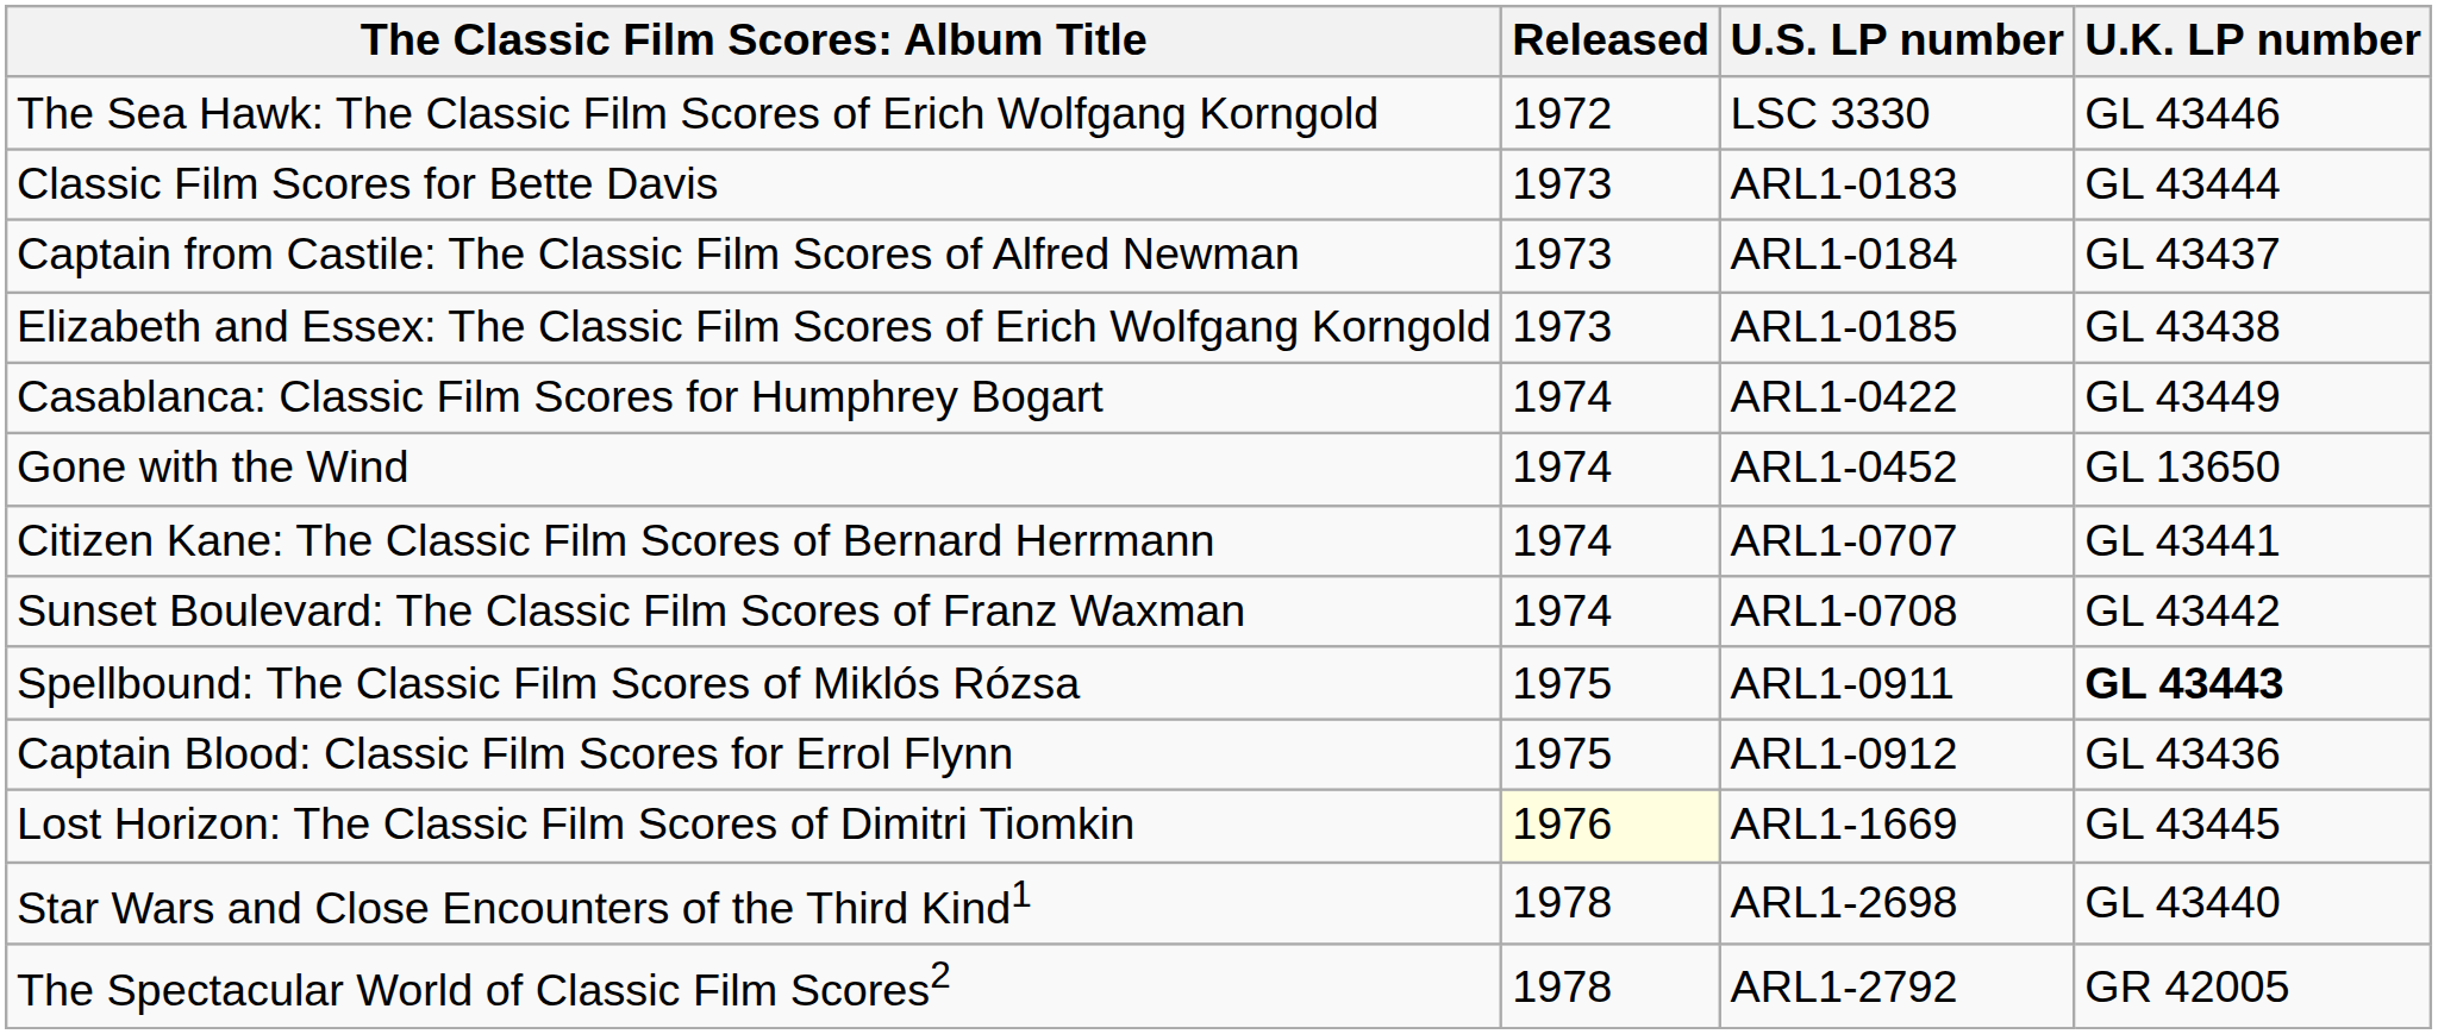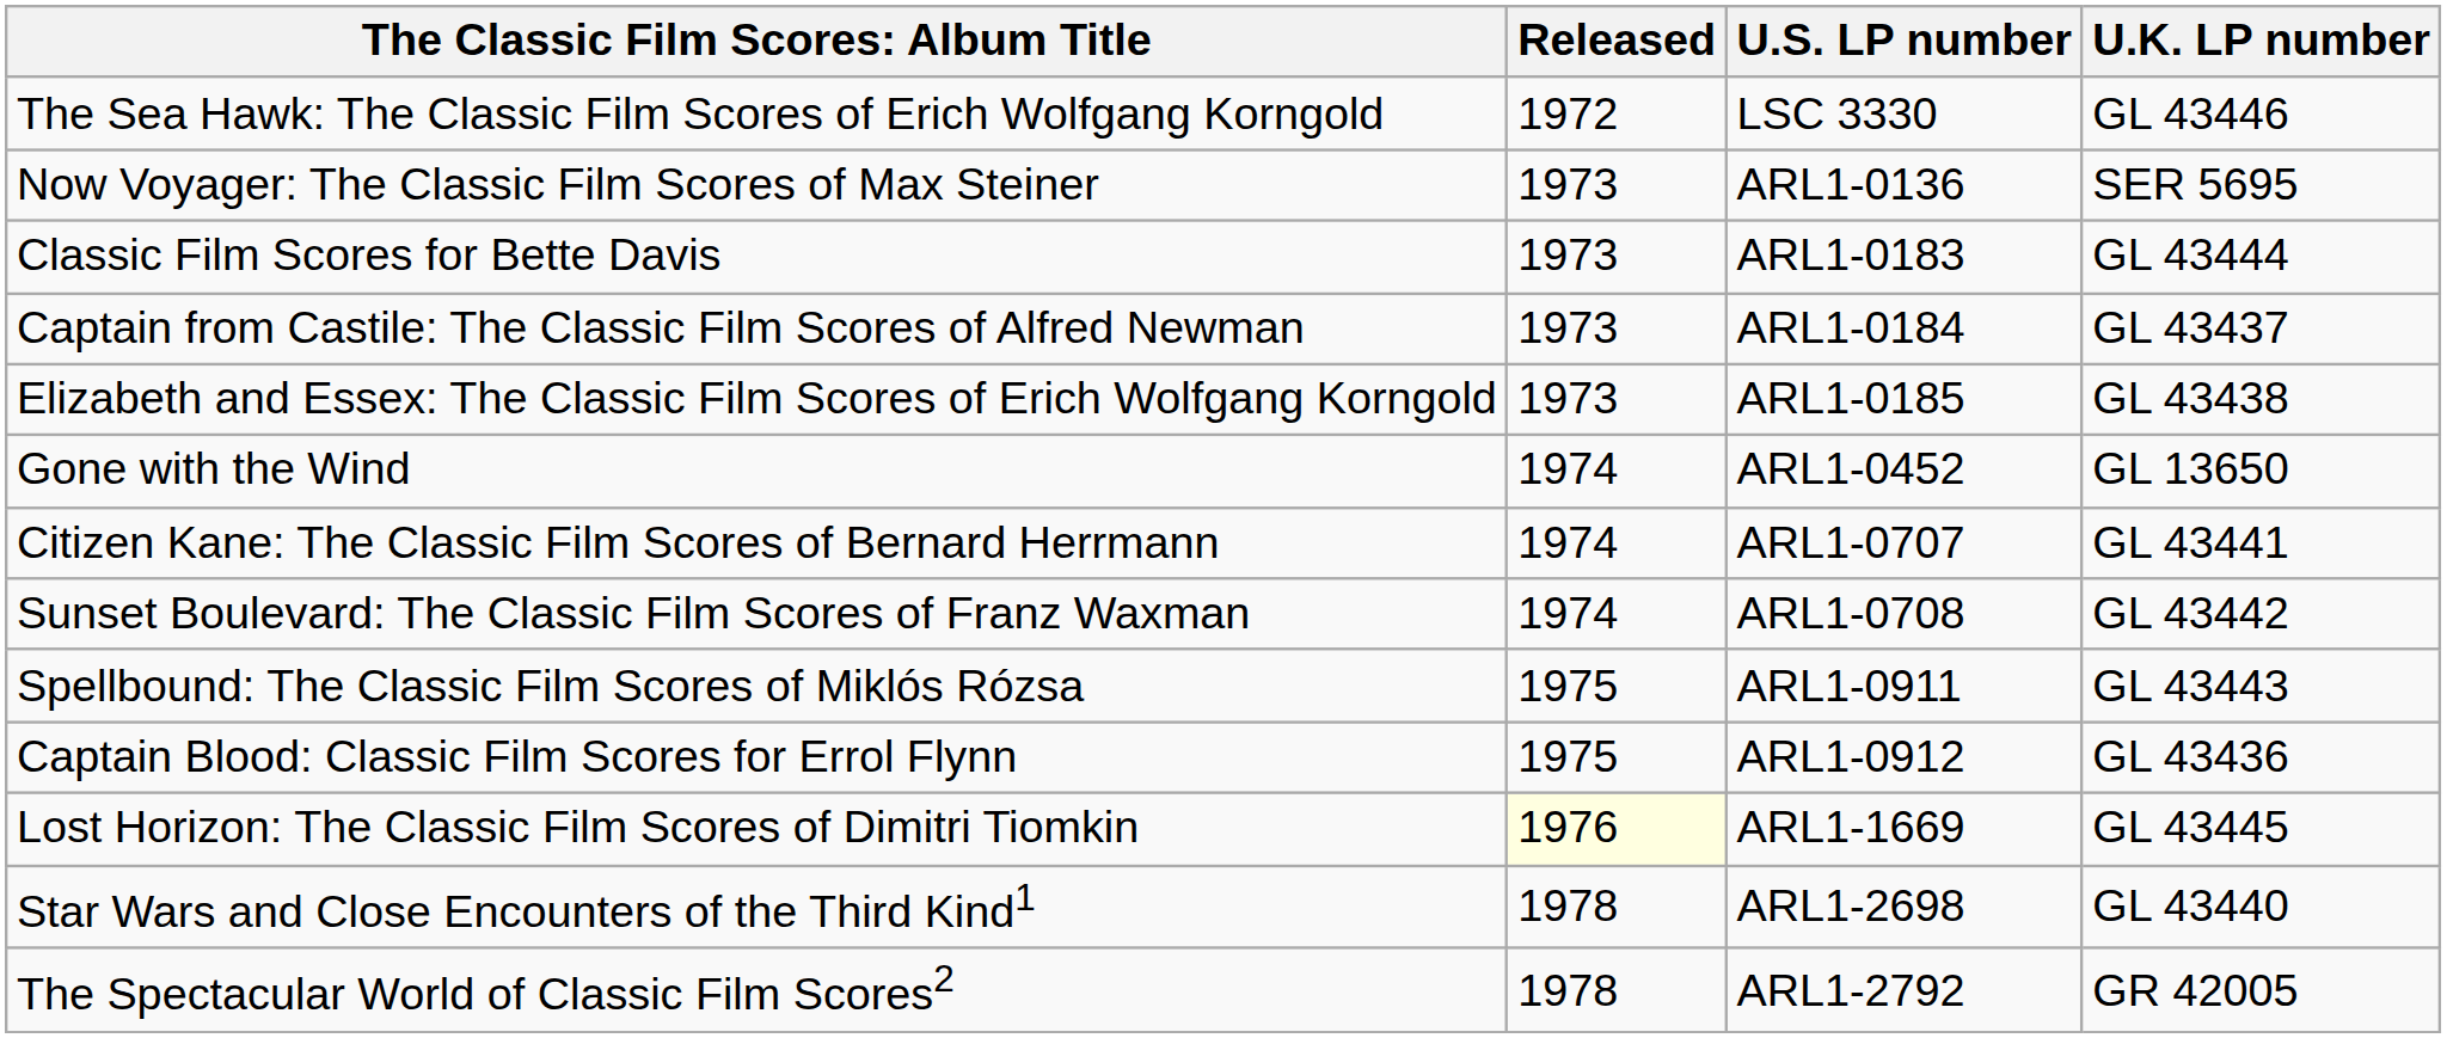+ row: Now Voyager: The Classic Film Scores of Max Steiner | 1973 | ARL1-0136 | SER 5695
- row: Casablanca: Classic Film Scores for Humphrey Bogart | 1974 | ARL1-0422 | GL 43449
Spellbound: The Classic Film Scores of Miklós Rózsa | U.K. LP number: bold -> normal
